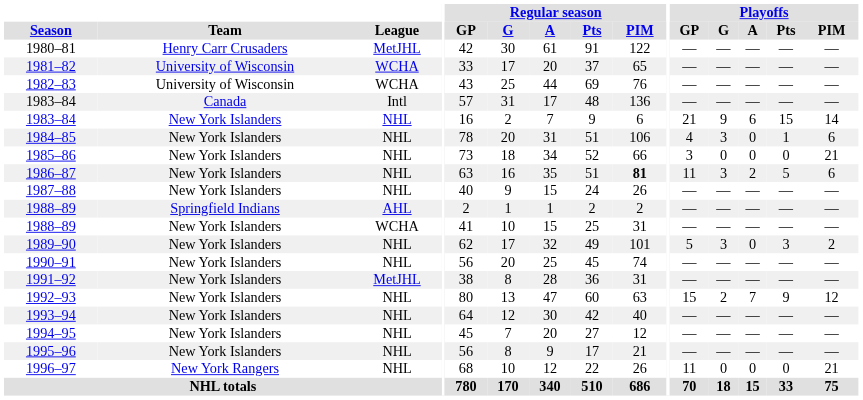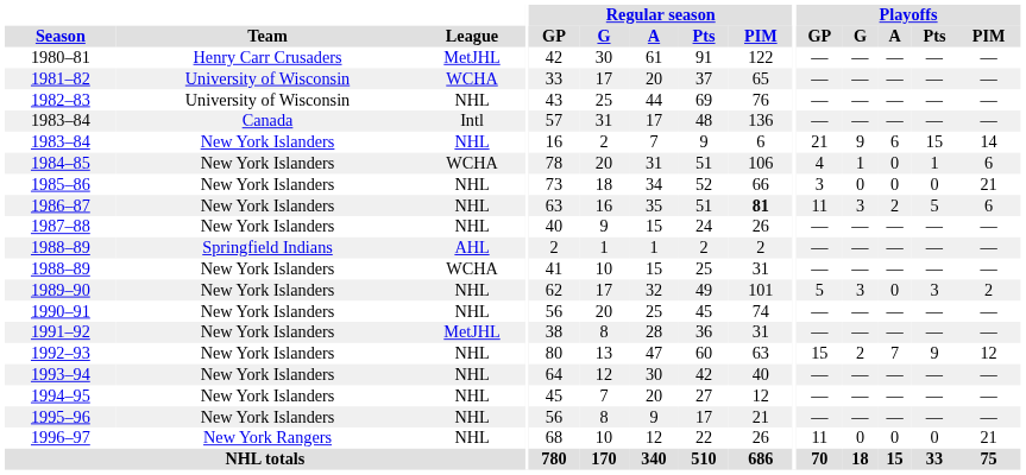1982–83 | League: WCHA -> NHL
1984–85 | League: NHL -> WCHA
1984–85 | Playoffs / G: 3 -> 1
